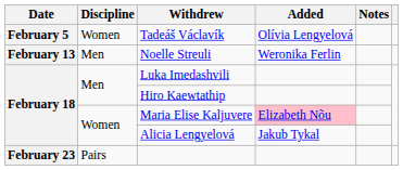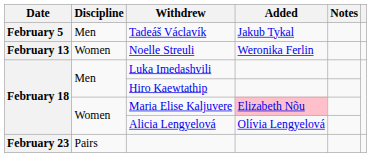Tadeáš Václavík | Discipline: Women -> Men
Tadeáš Václavík | Added: Olívia Lengyelová -> Jakub Tykal
Noelle Streuli | Discipline: Men -> Women
Alicia Lengyelová | Added: Jakub Tykal -> Olívia Lengyelová
